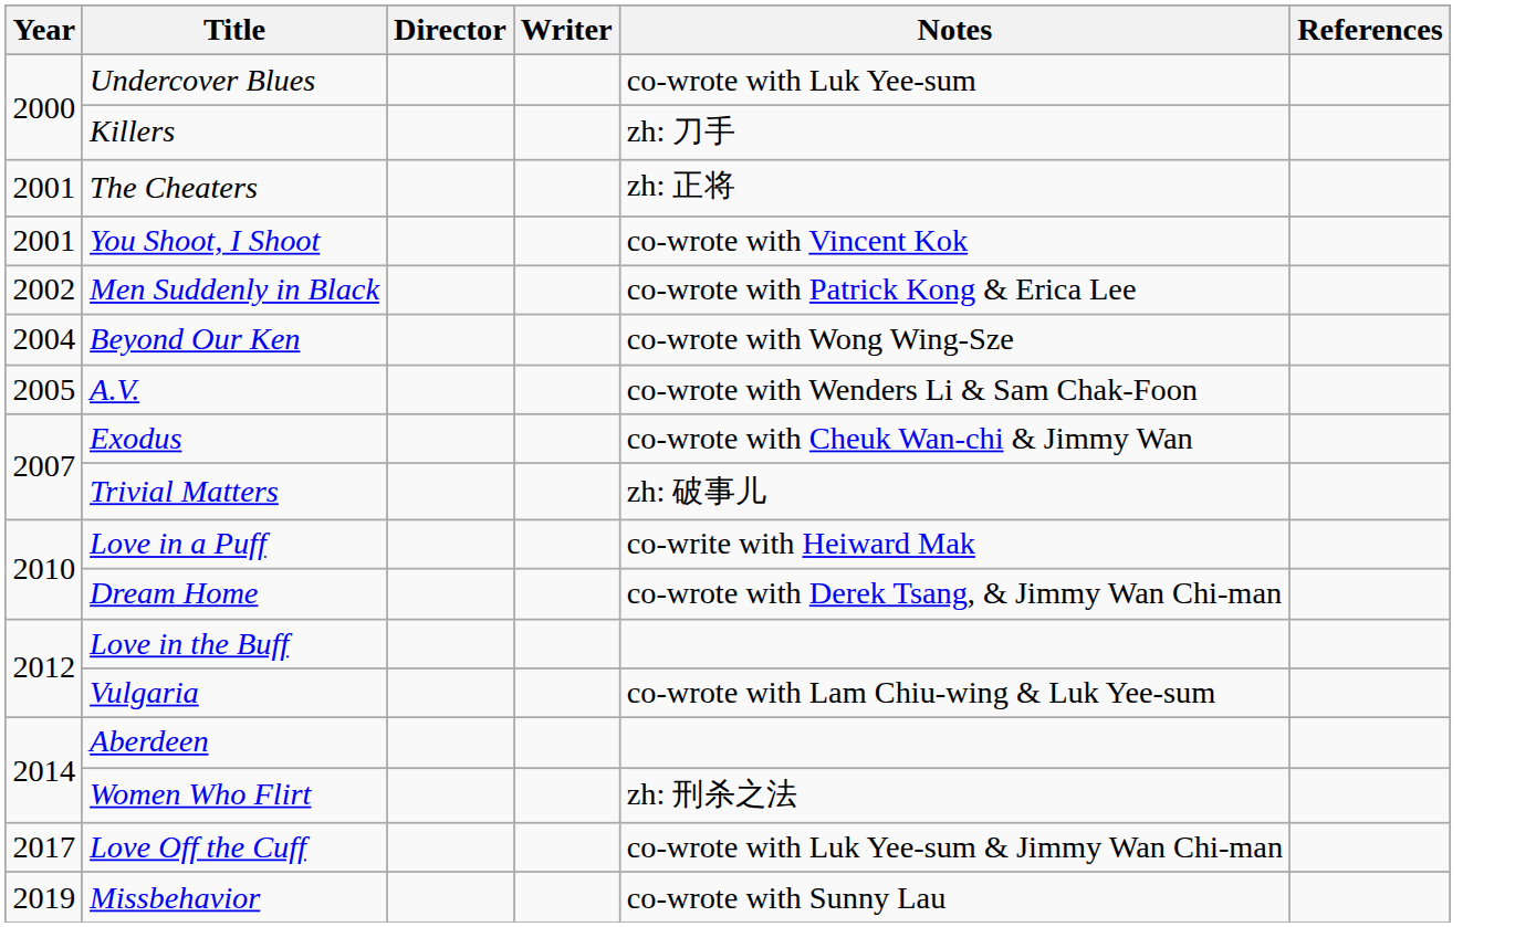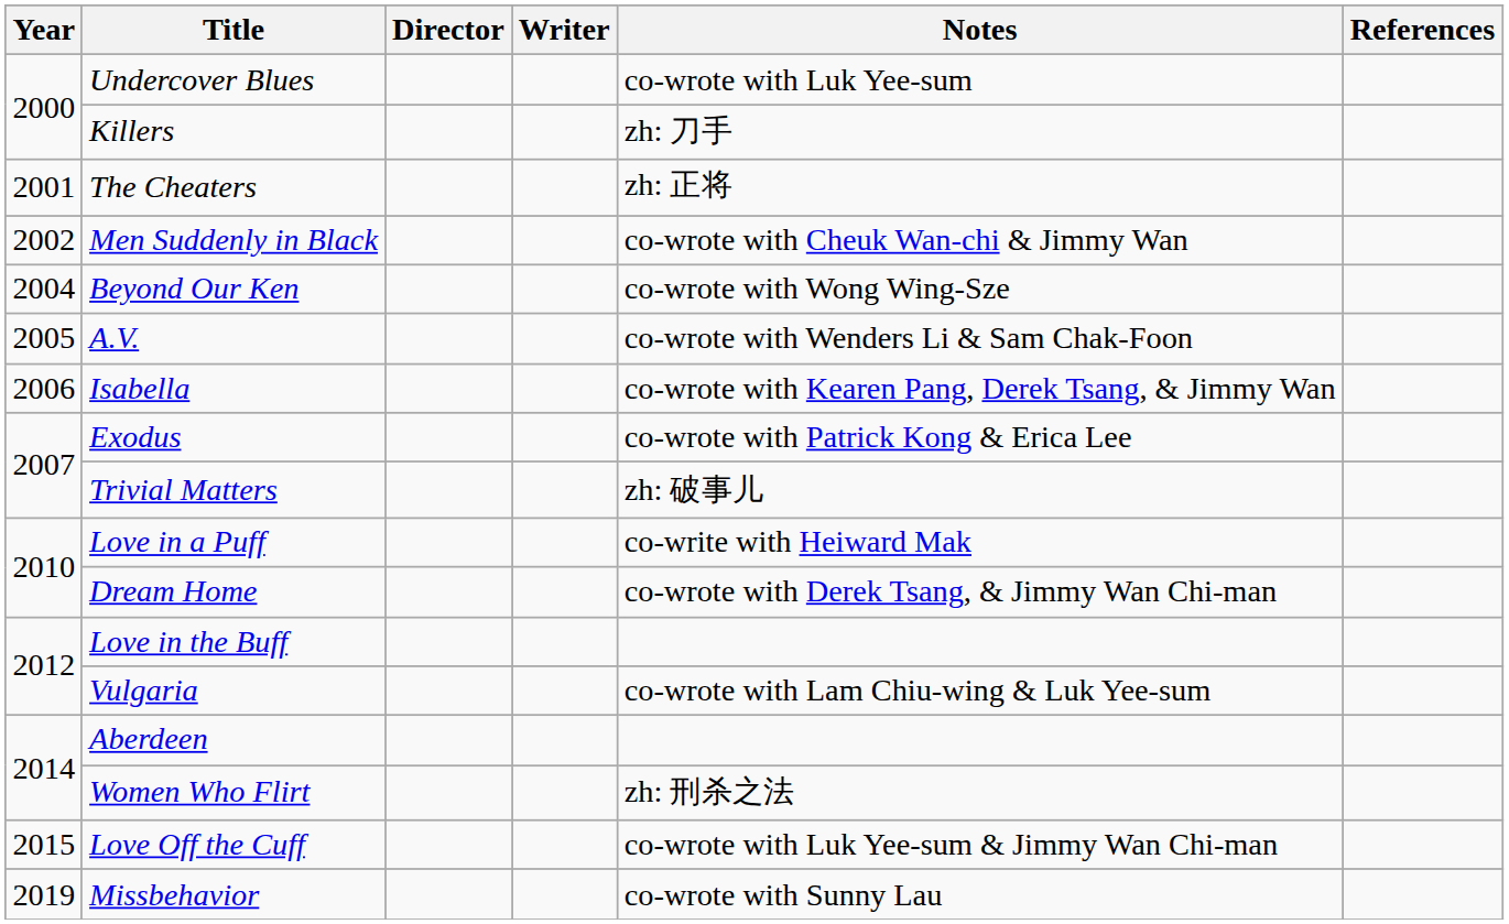- row: 2001 | You Shoot, I Shoot | co-wrote with Vincent Kok
Men Suddenly in Black | Notes: co-wrote with Patrick Kong & Erica Lee -> co-wrote with Cheuk Wan-chi & Jimmy Wan
+ row: 2006 | Isabella | co-wrote with Kearen Pang, Derek Tsang, & Jimmy Wan
Exodus | Notes: co-wrote with Cheuk Wan-chi & Jimmy Wan -> co-wrote with Patrick Kong & Erica Lee
Love Off the Cuff | Year: 2017 -> 2015
